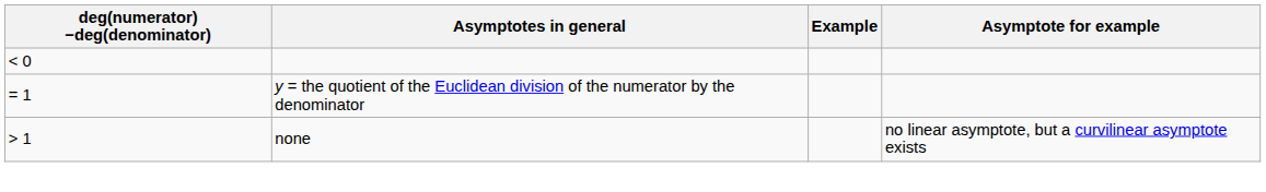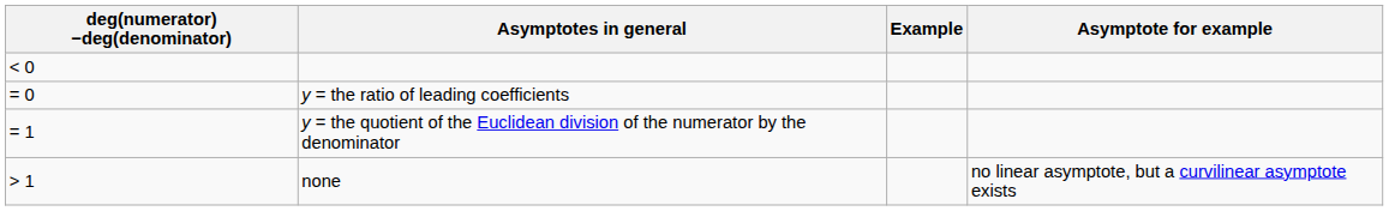+ row: = 0 | y = the ratio of leading coefficients
